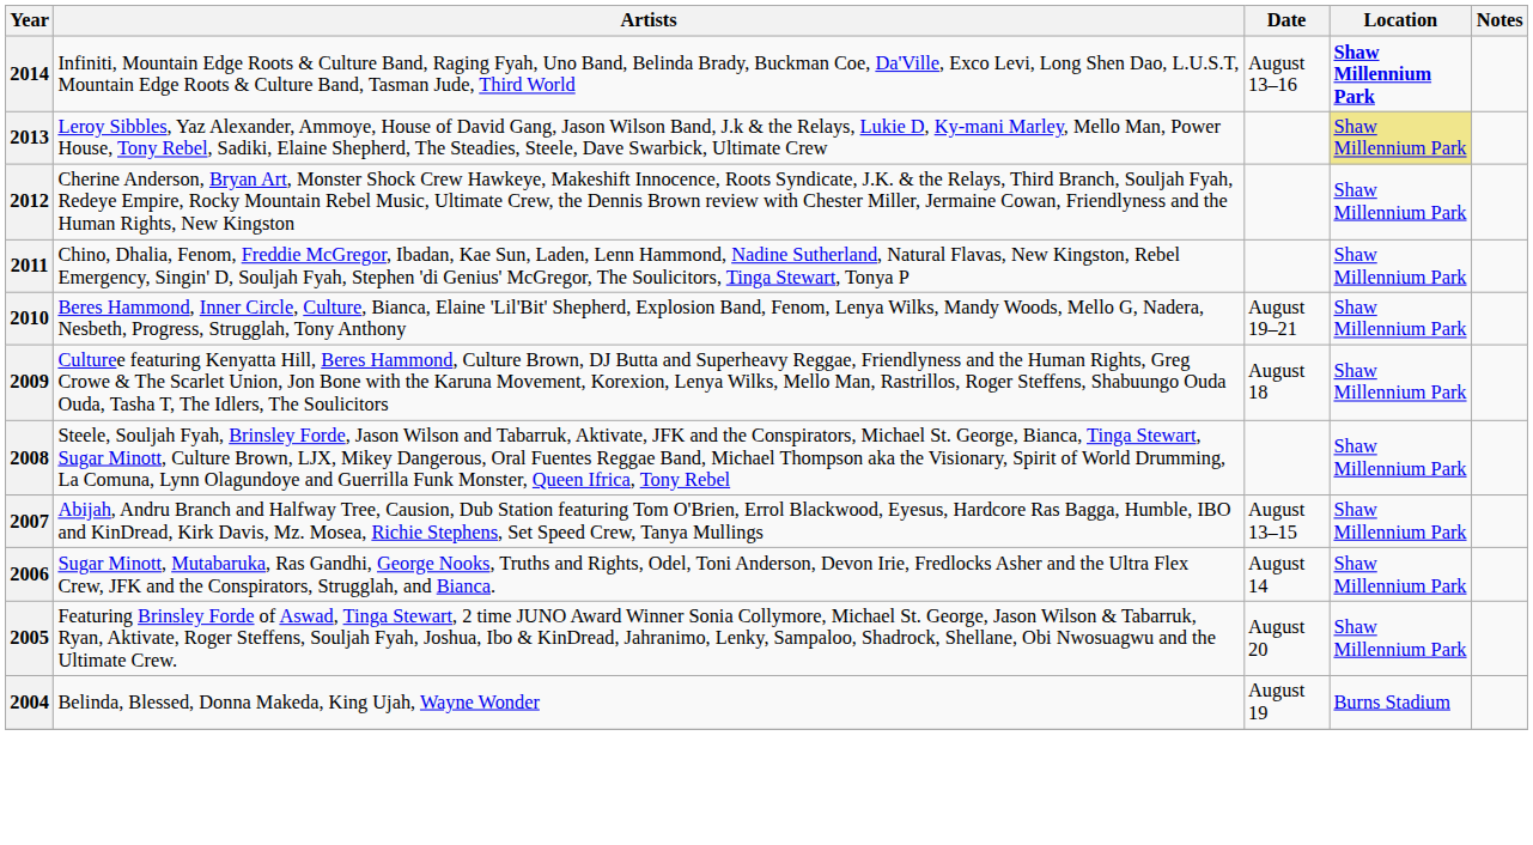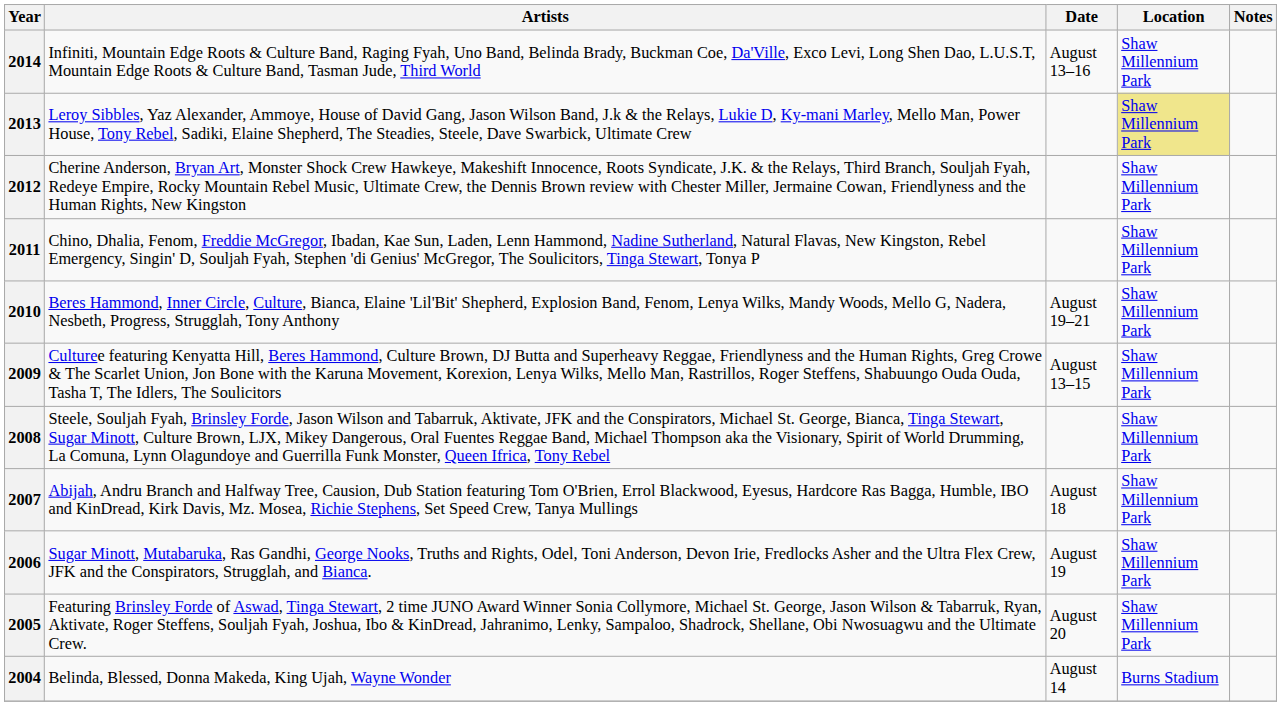2014 | Location: bold -> normal
2009 | Date: August 18 -> August 13–15
2007 | Date: August 13–15 -> August 18
2006 | Date: August 14 -> August 19
2004 | Date: August 19 -> August 14
